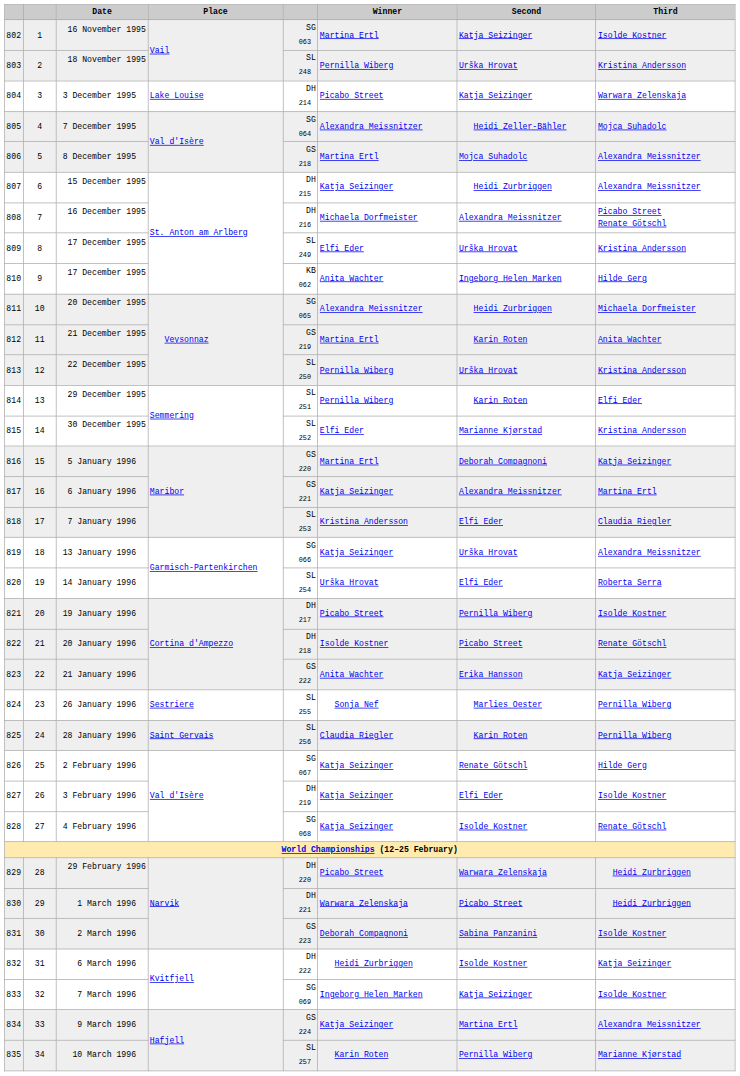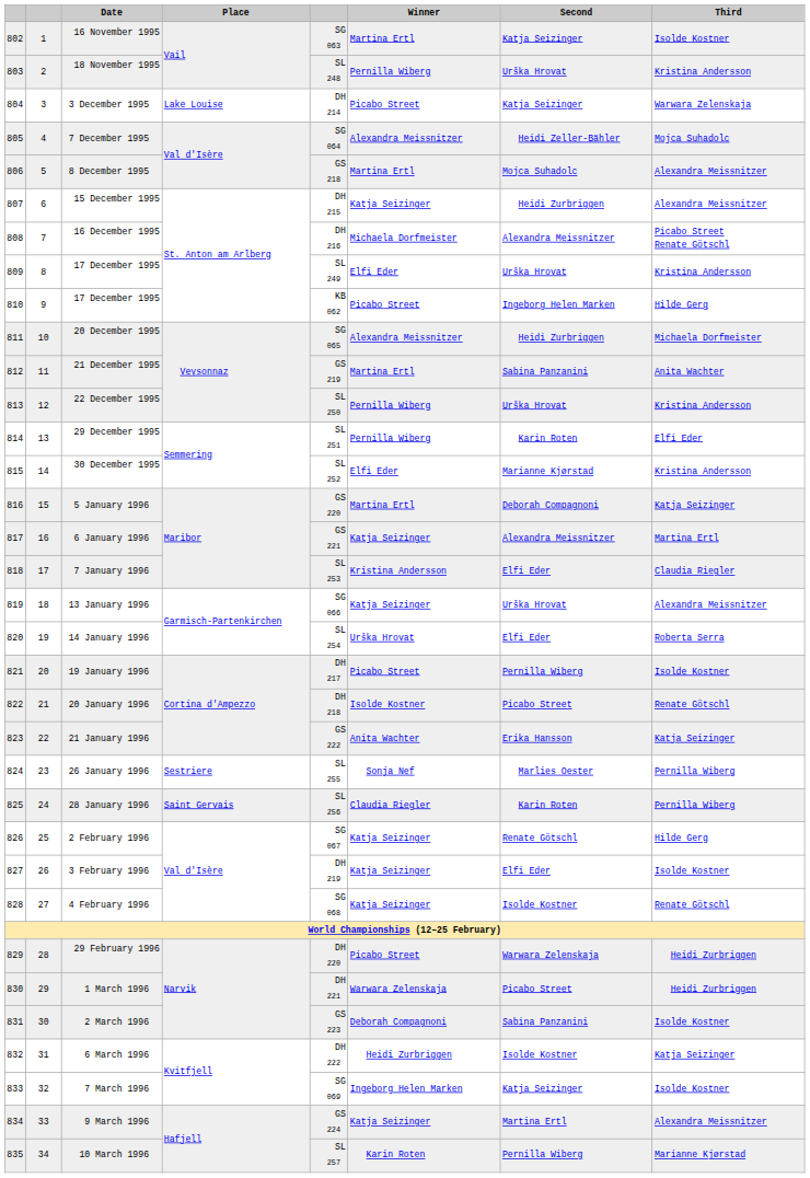810 / 17 December 1995 | Winner: Anita Wachter -> Picabo Street
21 December 1995 | Second: Karin Roten -> Sabina Panzanini
